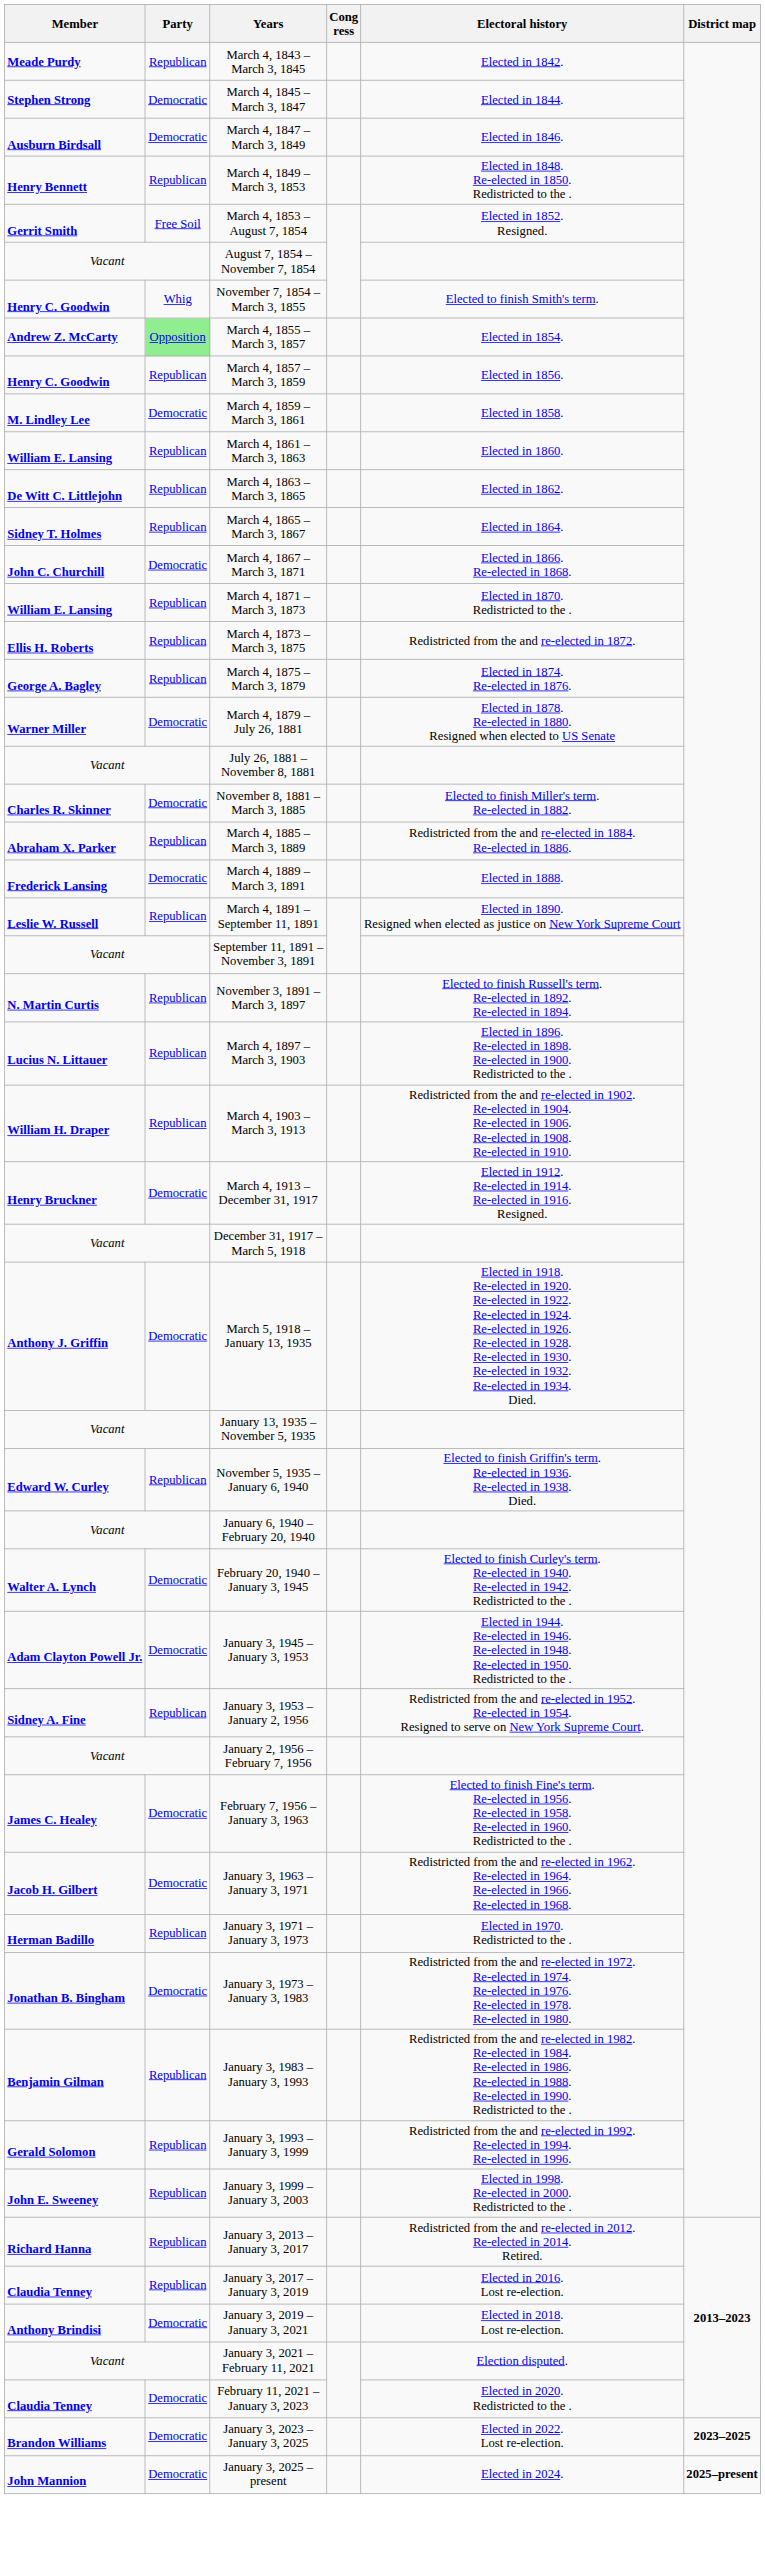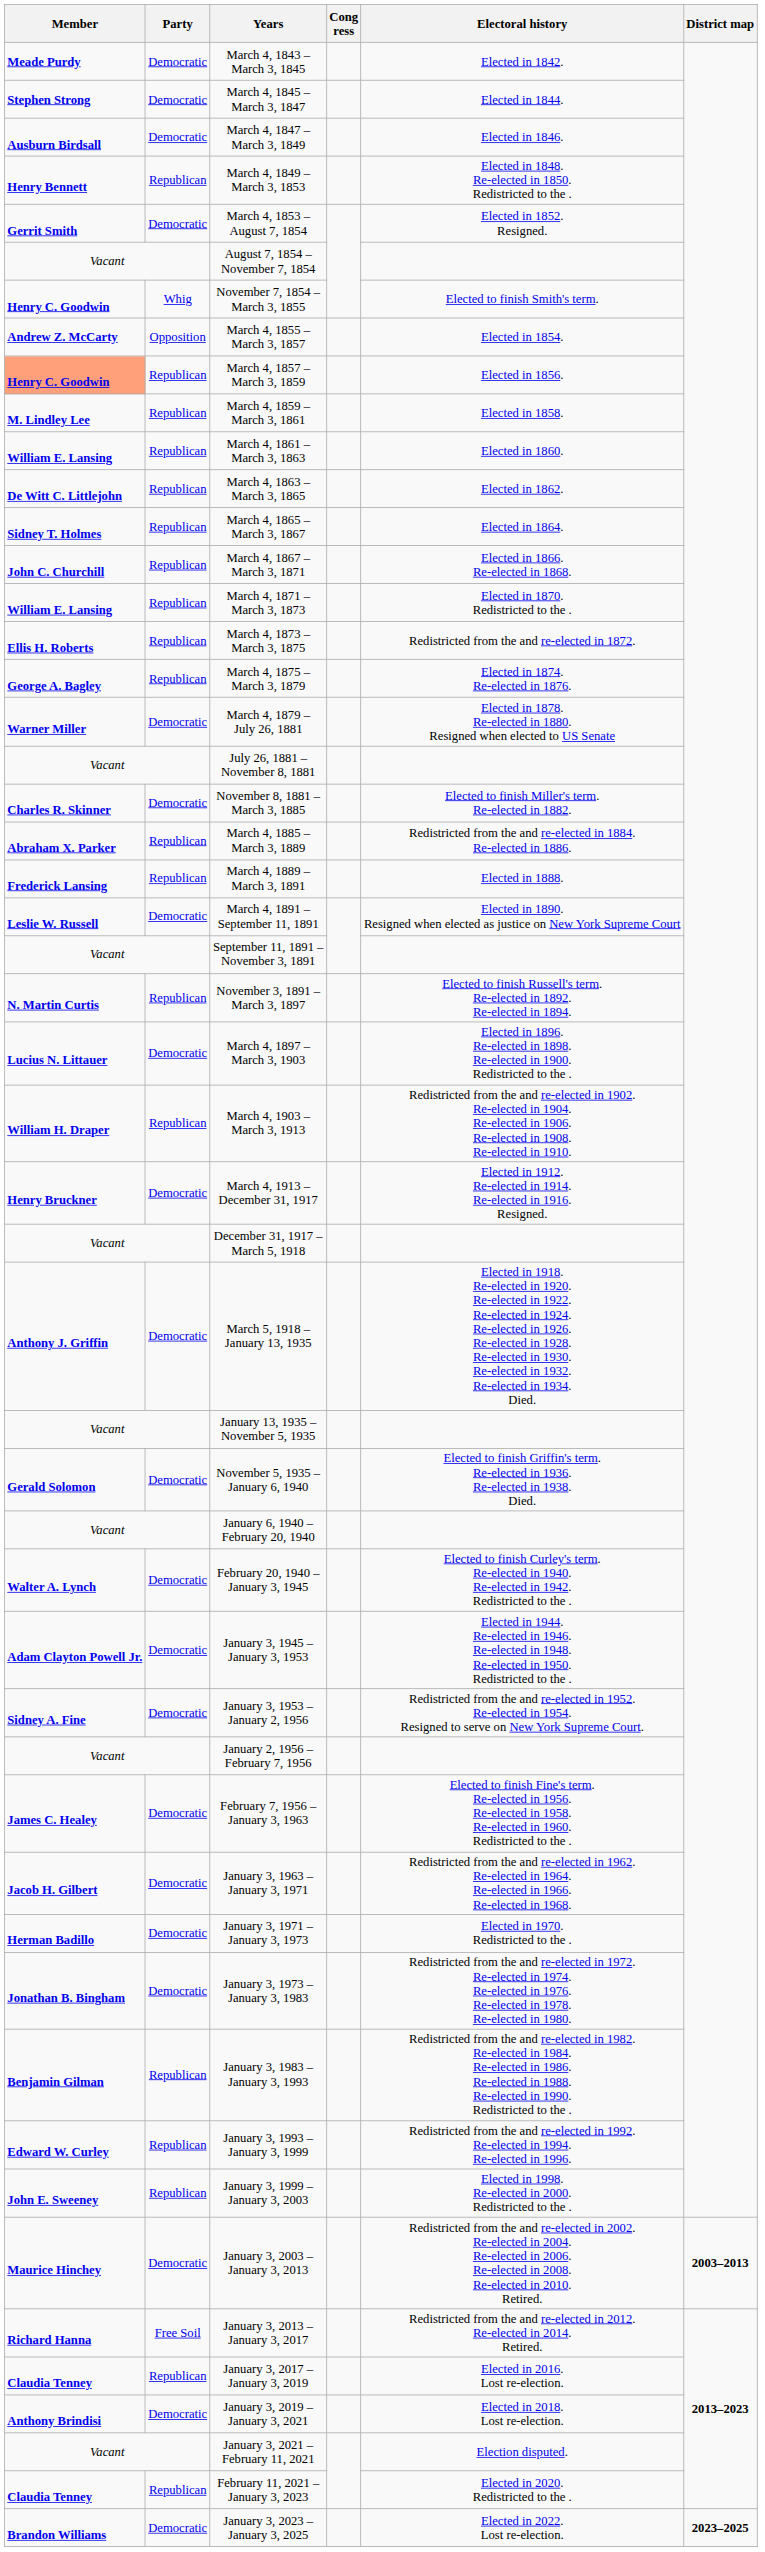March 4, 1843 – March 3, 1845 | Party: Republican -> Democratic
March 4, 1853 – August 7, 1854 | Party: Free Soil -> Democratic
March 4, 1855 – March 3, 1857 | Party: lightgreen background -> no background
March 4, 1857 – March 3, 1859 | Member: no background -> lightsalmon background
March 4, 1859 – March 3, 1861 | Party: Democratic -> Republican
March 4, 1867 – March 3, 1871 | Party: Democratic -> Republican
March 4, 1889 – March 3, 1891 | Party: Democratic -> Republican
March 4, 1891 – September 11, 1891 | Party: Republican -> Democratic
March 4, 1897 – March 3, 1903 | Party: Republican -> Democratic
November 5, 1935 – January 6, 1940 | Member: Edward W. Curley -> Gerald Solomon
November 5, 1935 – January 6, 1940 | Party: Republican -> Democratic
January 3, 1953 – January 2, 1956 | Party: Republican -> Democratic
January 3, 1971 – January 3, 1973 | Party: Republican -> Democratic
January 3, 1993 – January 3, 1999 | Member: Gerald Solomon -> Edward W. Curley
+ row: Maurice Hinchey | Democratic | January 3, 2003 – January 3, 2013 | Redistricted from the and re-elected in 2002. Re-elected in 2004. Re-elected in 2006. Re-elected in 2008. Re-elected in 2010. Retired. | 2003–2013
January 3, 2013 – January 3, 2017 | Party: Republican -> Free Soil
February 11, 2021 – January 3, 2023 | Party: Democratic -> Republican
- row: John Mannion | Democratic | January 3, 2025 – present | Elected in 2024. | 2025–present
